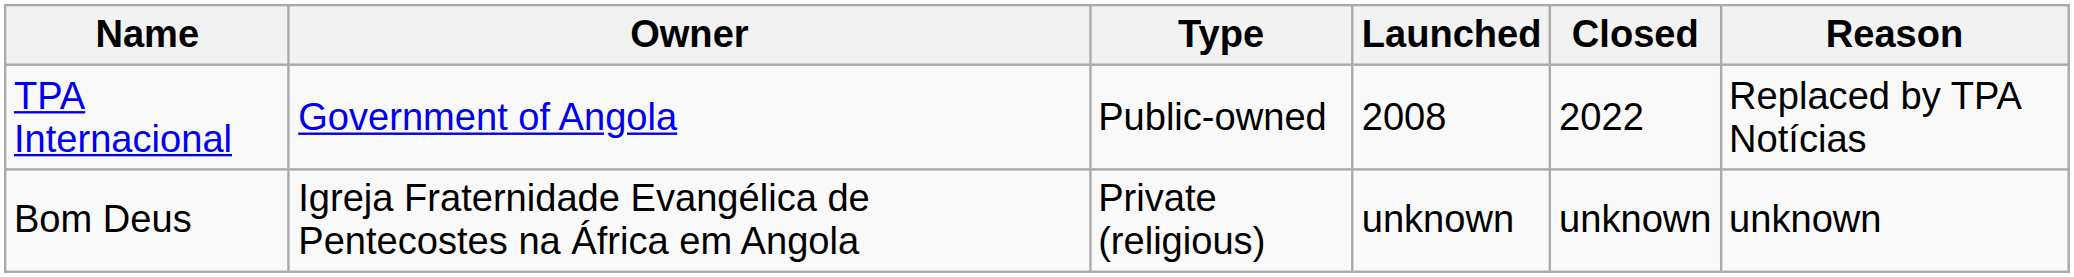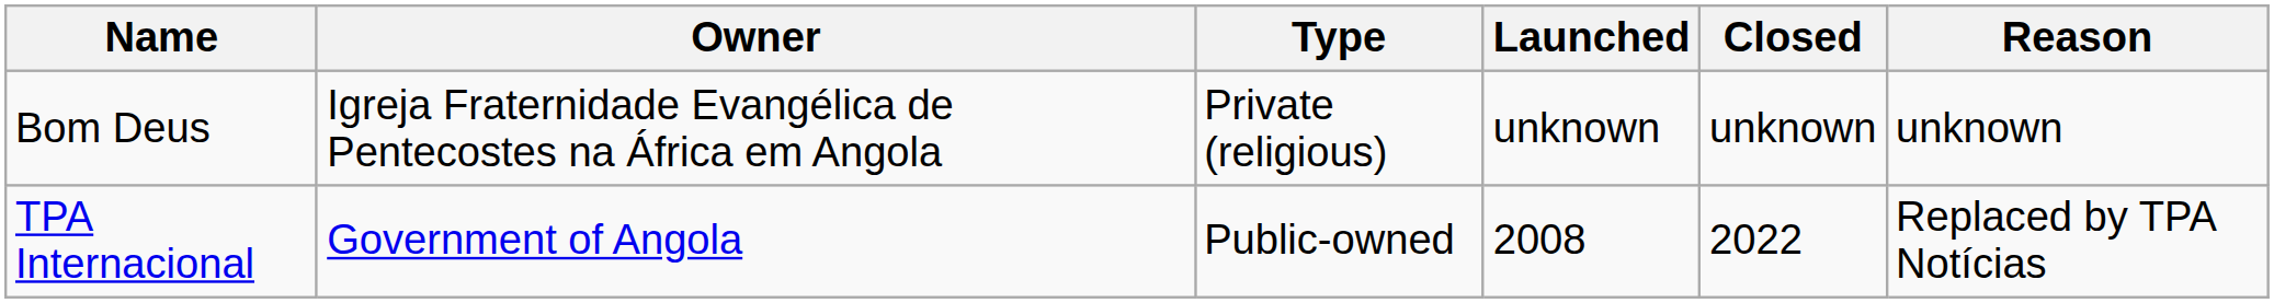rows swapped: TPA Internacional <-> Bom Deus
